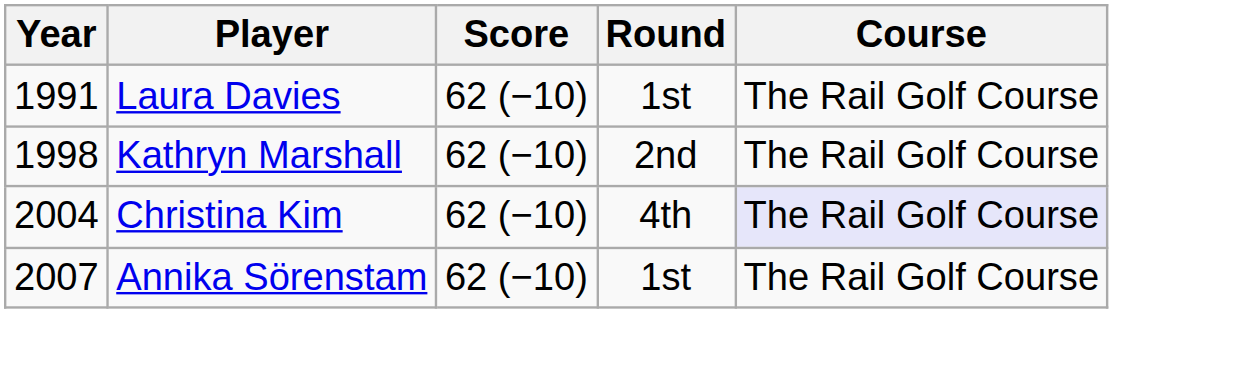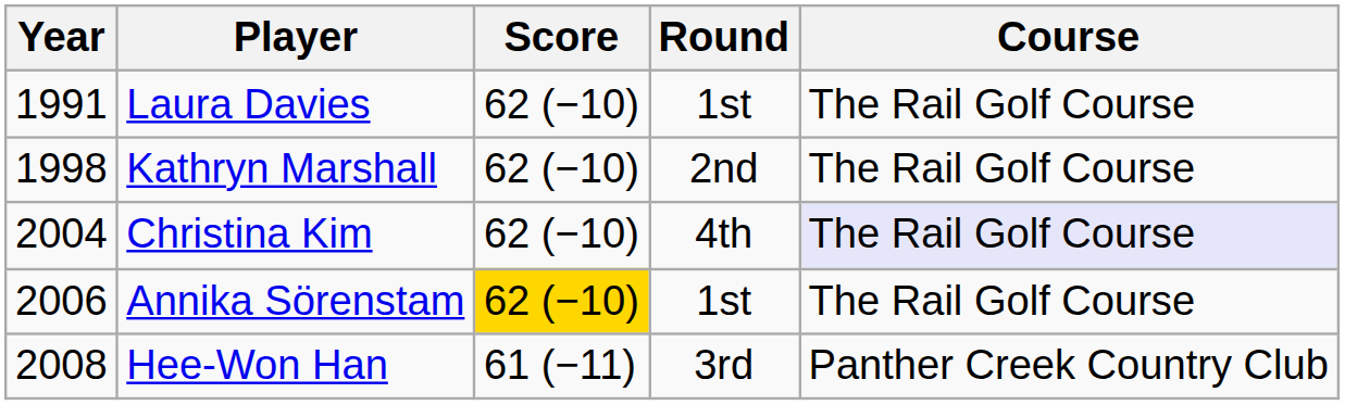Annika Sörenstam | Year: 2007 -> 2006
Annika Sörenstam | Score: no background -> gold background
+ row: 2008 | Hee-Won Han | 61 (−11) | 3rd | Panther Creek Country Club
